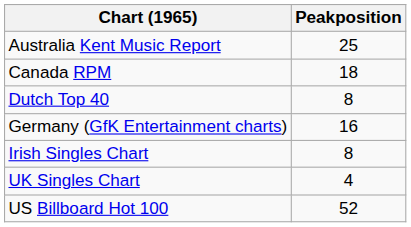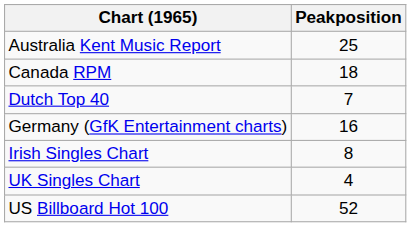Dutch Top 40 | Peakposition: 8 -> 7
